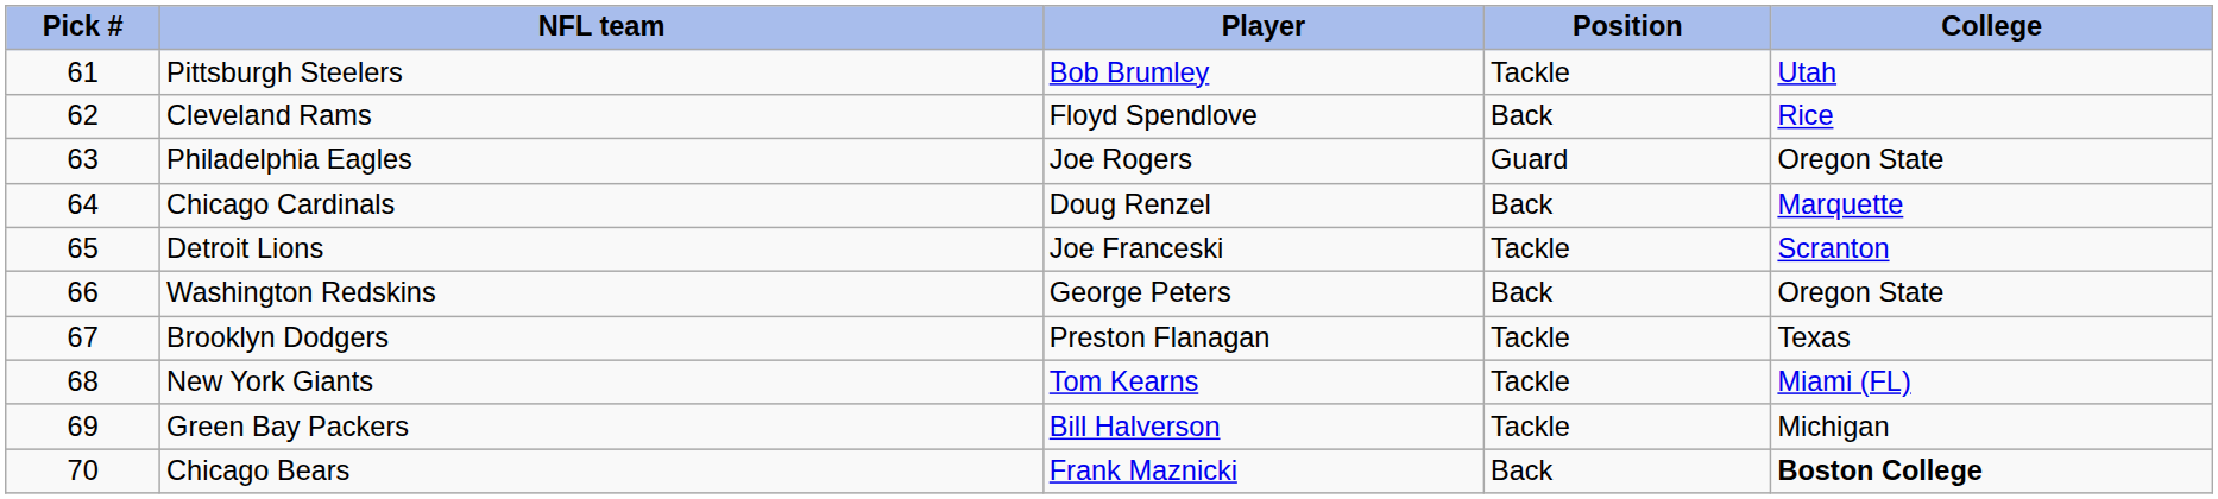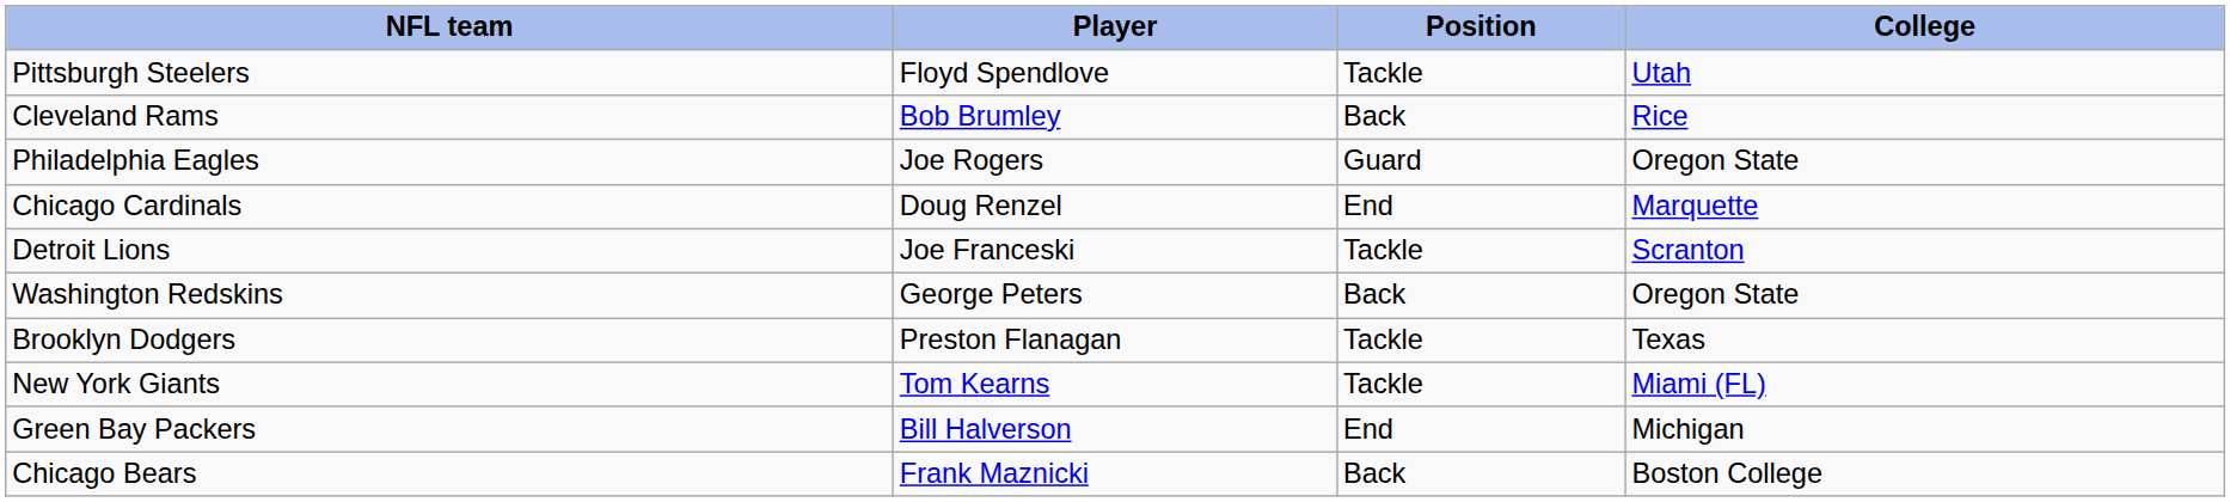- column: Pick # | 61 | 62 | 63 | 64 | 65 | 66 | 67 | 68 | 69 | 70
Pittsburgh Steelers | Player: Bob Brumley -> Floyd Spendlove
Cleveland Rams | Player: Floyd Spendlove -> Bob Brumley
Chicago Cardinals | Position: Back -> End
Green Bay Packers | Position: Tackle -> End
Chicago Bears | College: bold -> normal
